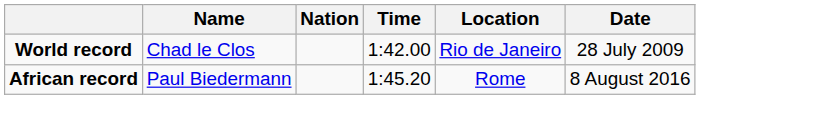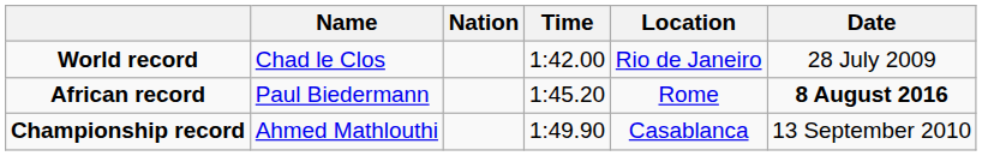African record | Date: normal -> bold
+ row: Championship record | Ahmed Mathlouthi | 1:49.90 | Casablanca | 13 September 2010
